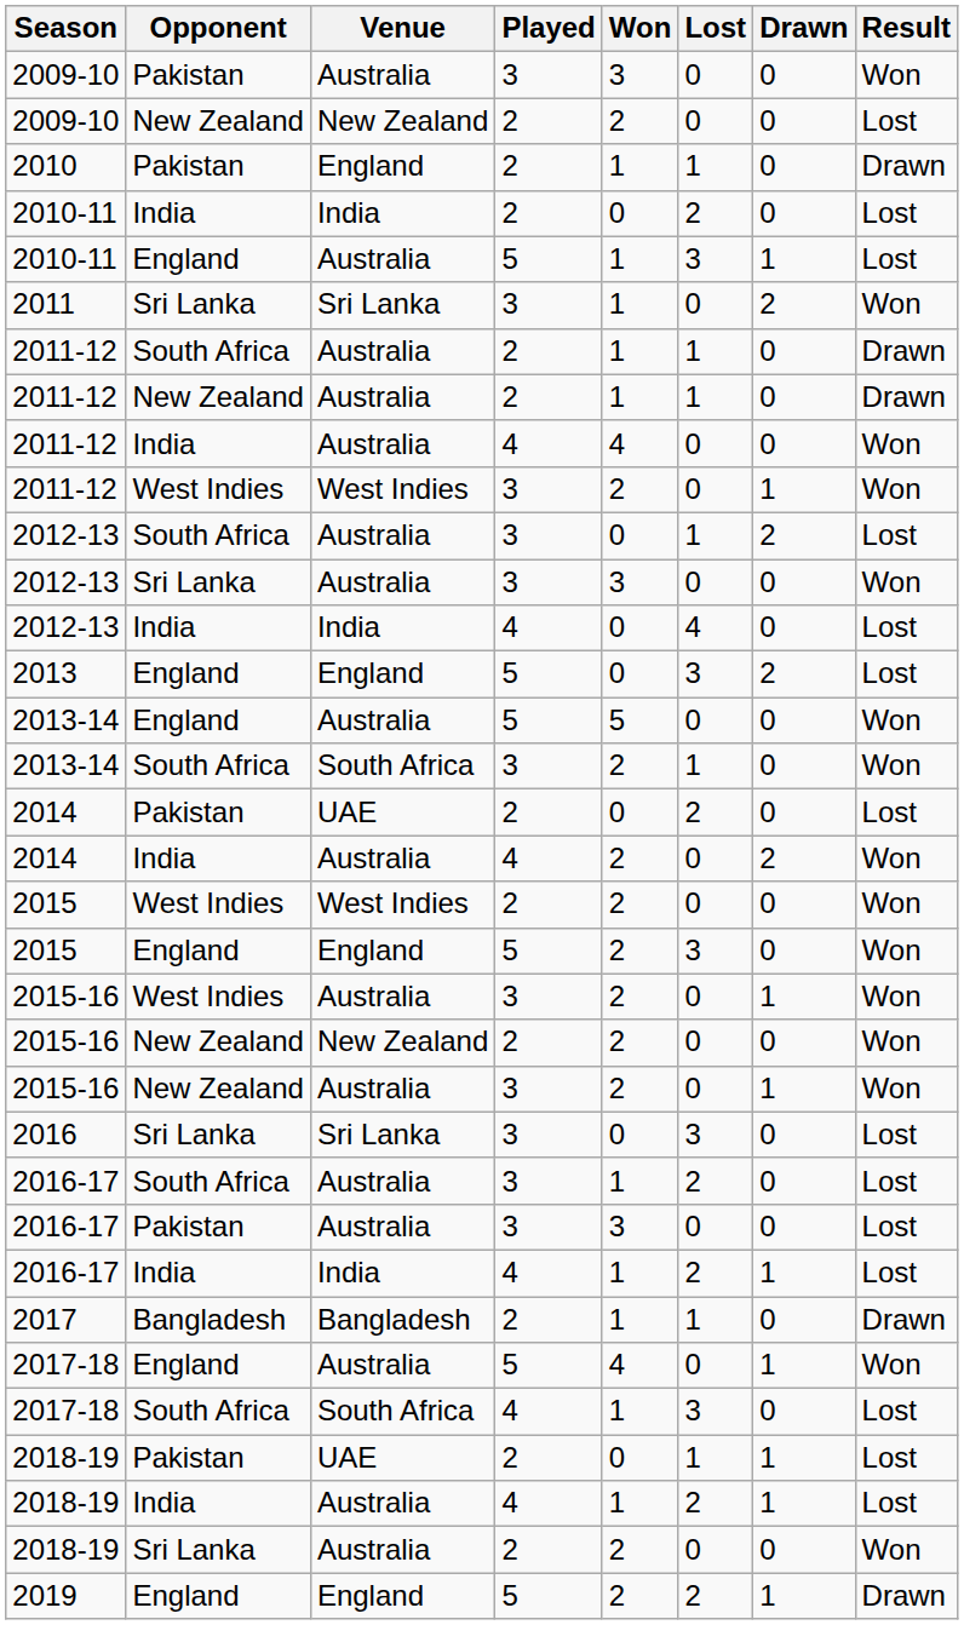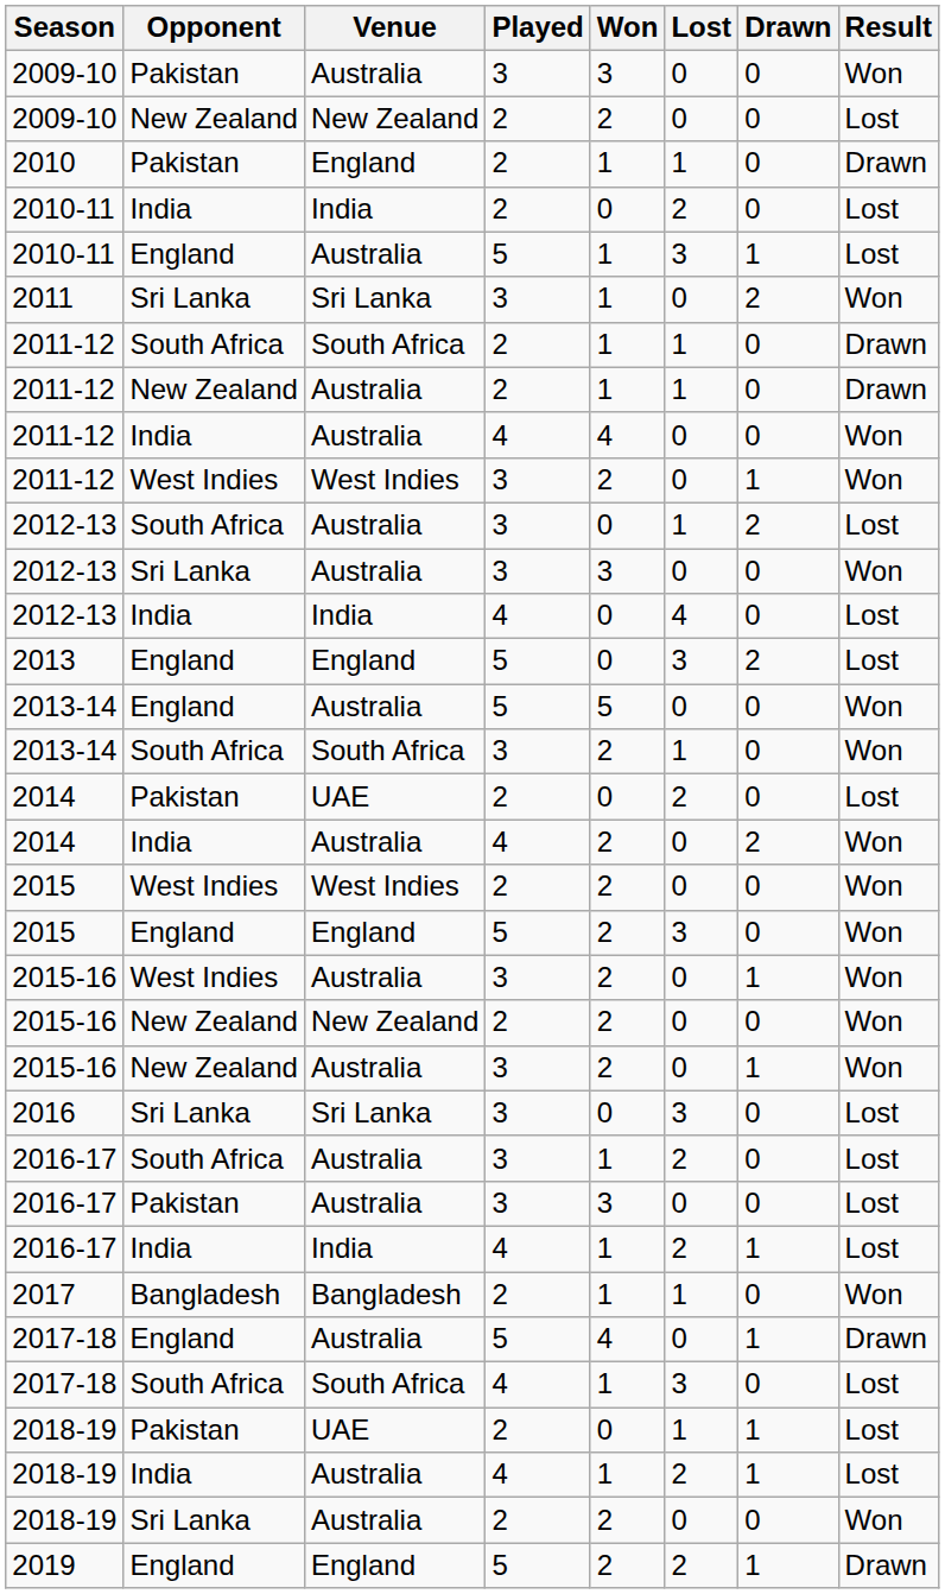2011-12 / South Africa | Venue: Australia -> South Africa
2017 | Result: Drawn -> Won
2017-18 / England | Result: Won -> Drawn
